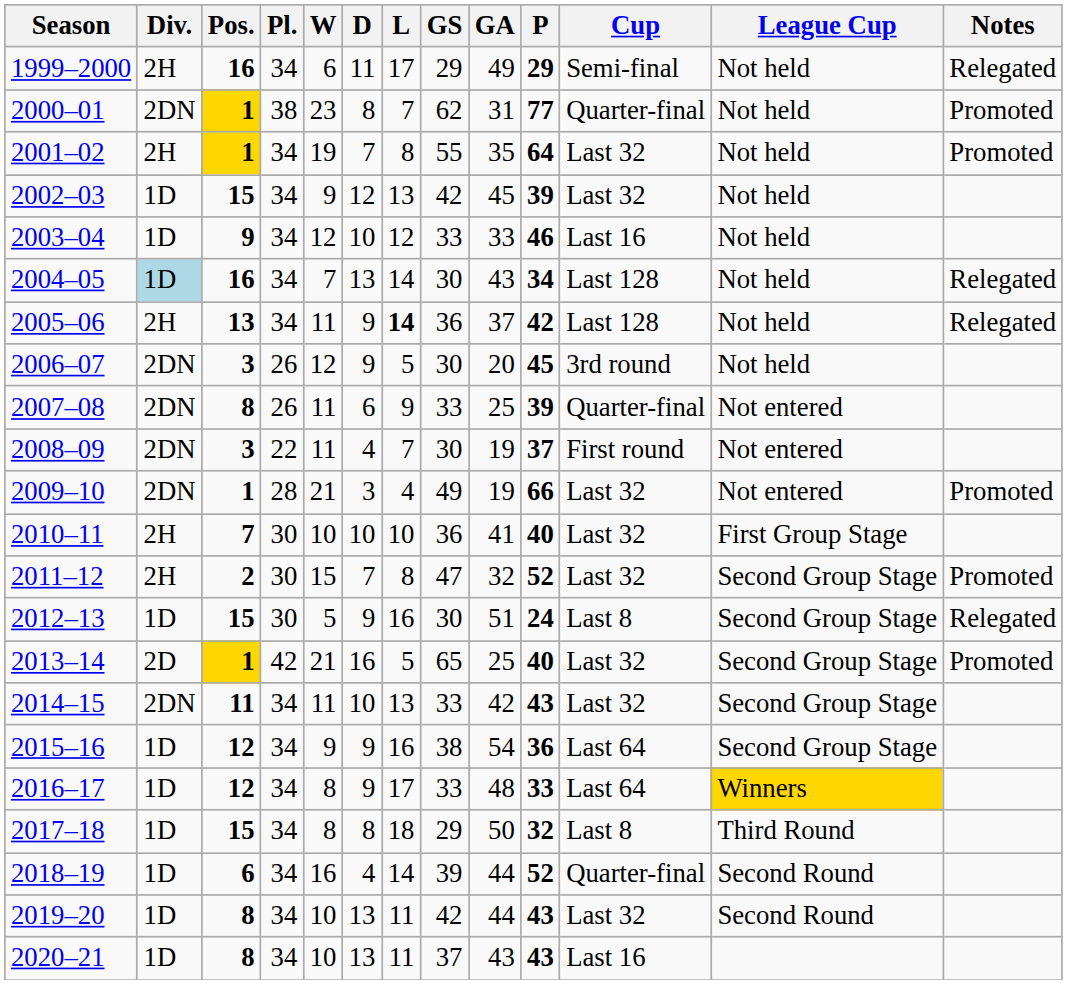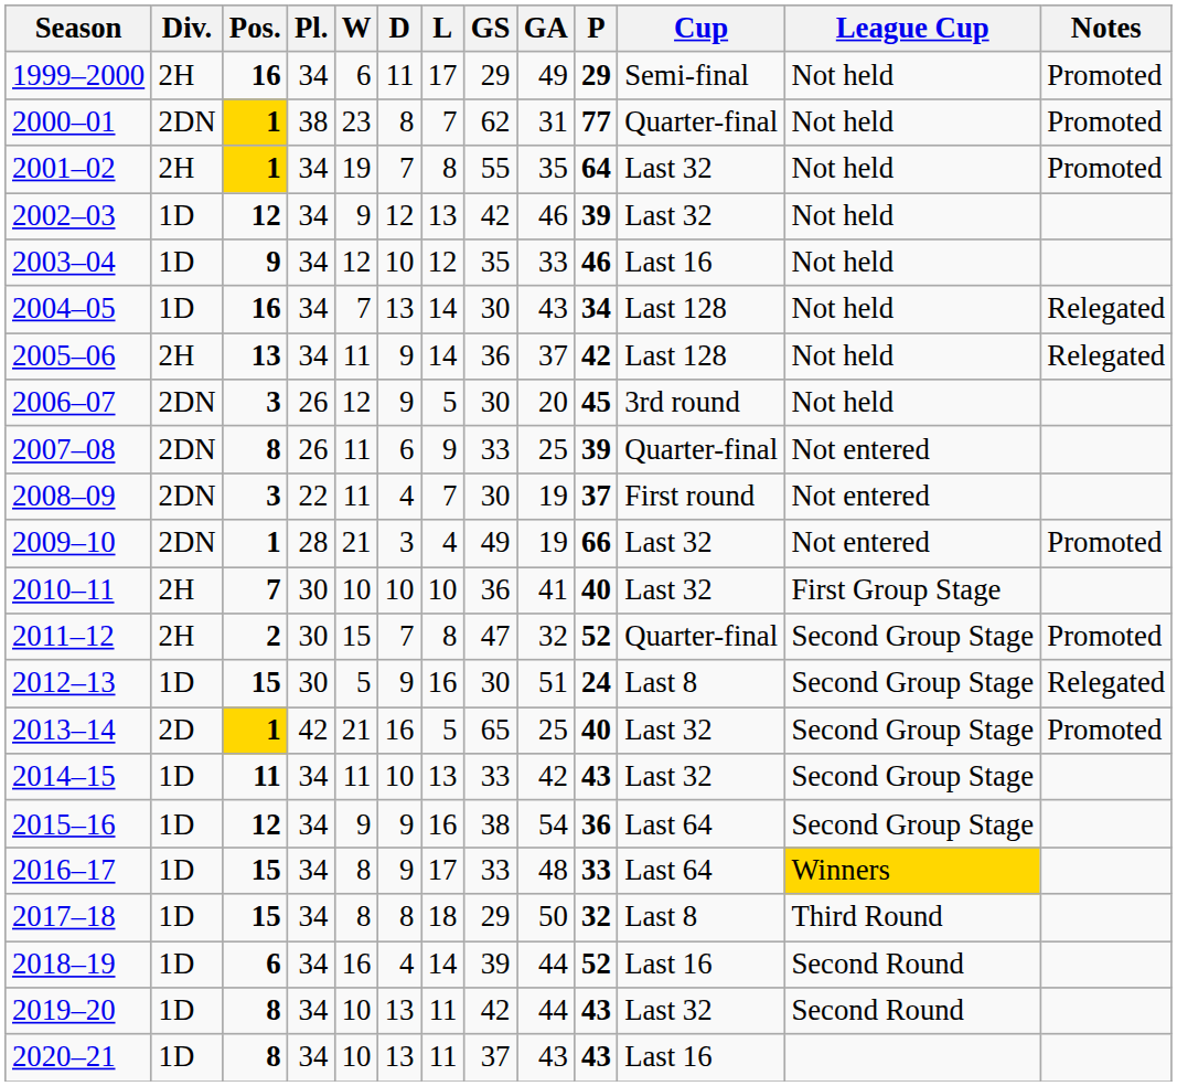1999–2000 | Notes: Relegated -> Promoted
2002–03 | Pos.: 15 -> 12
2002–03 | GA: 45 -> 46
2003–04 | GS: 33 -> 35
2004–05 | Div.: lightblue background -> no background
2005–06 | L: bold -> normal
2011–12 | Cup: Last 32 -> Quarter-final
2014–15 | Div.: 2DN -> 1D
2016–17 | Pos.: 12 -> 15
2018–19 | Cup: Quarter-final -> Last 16
